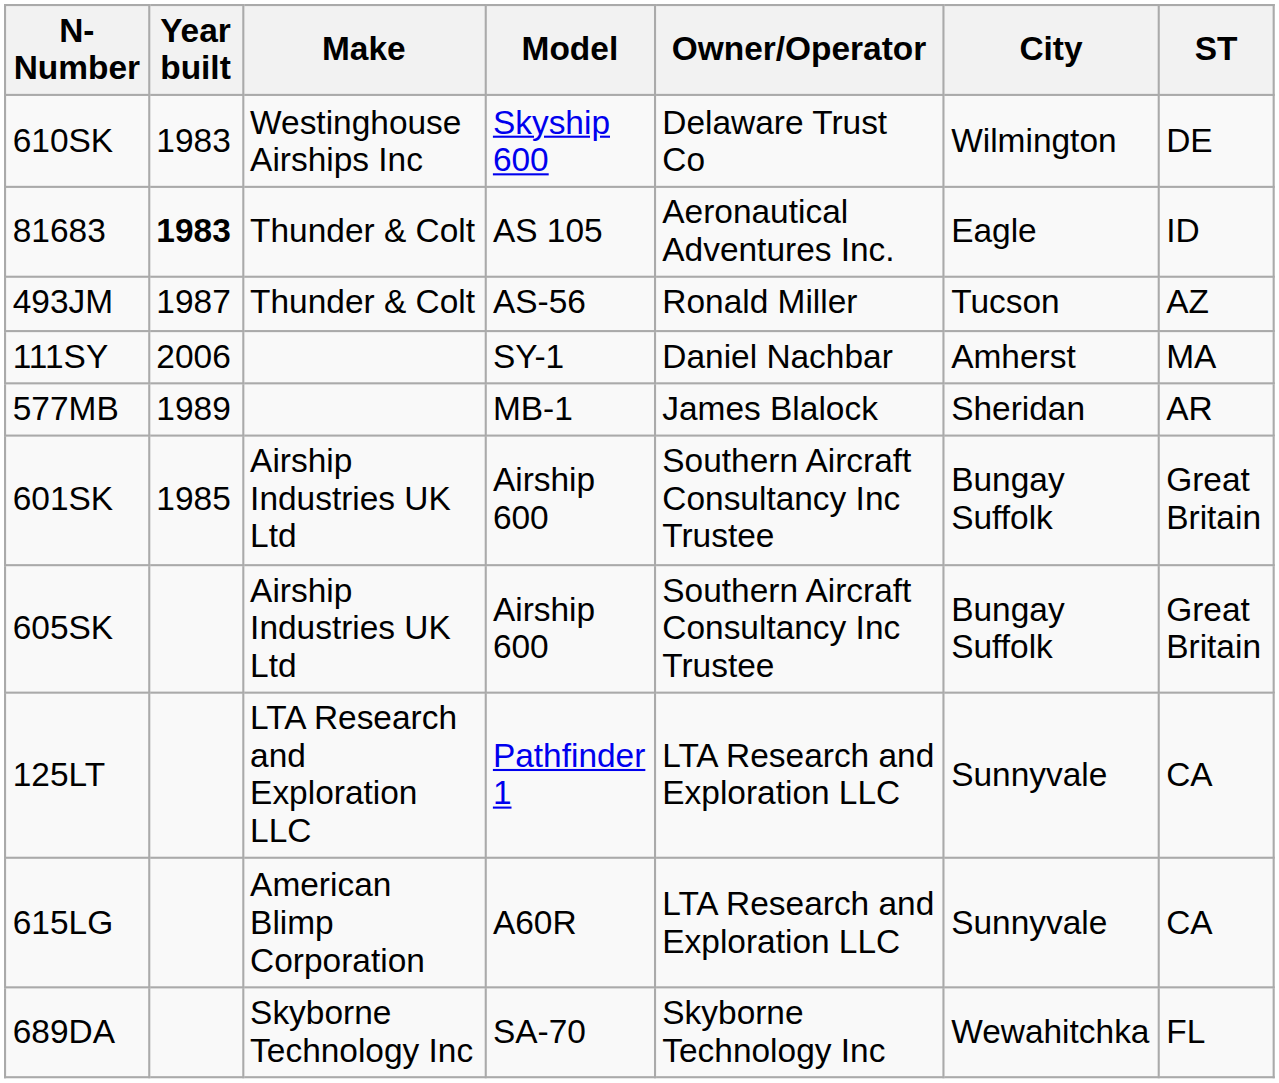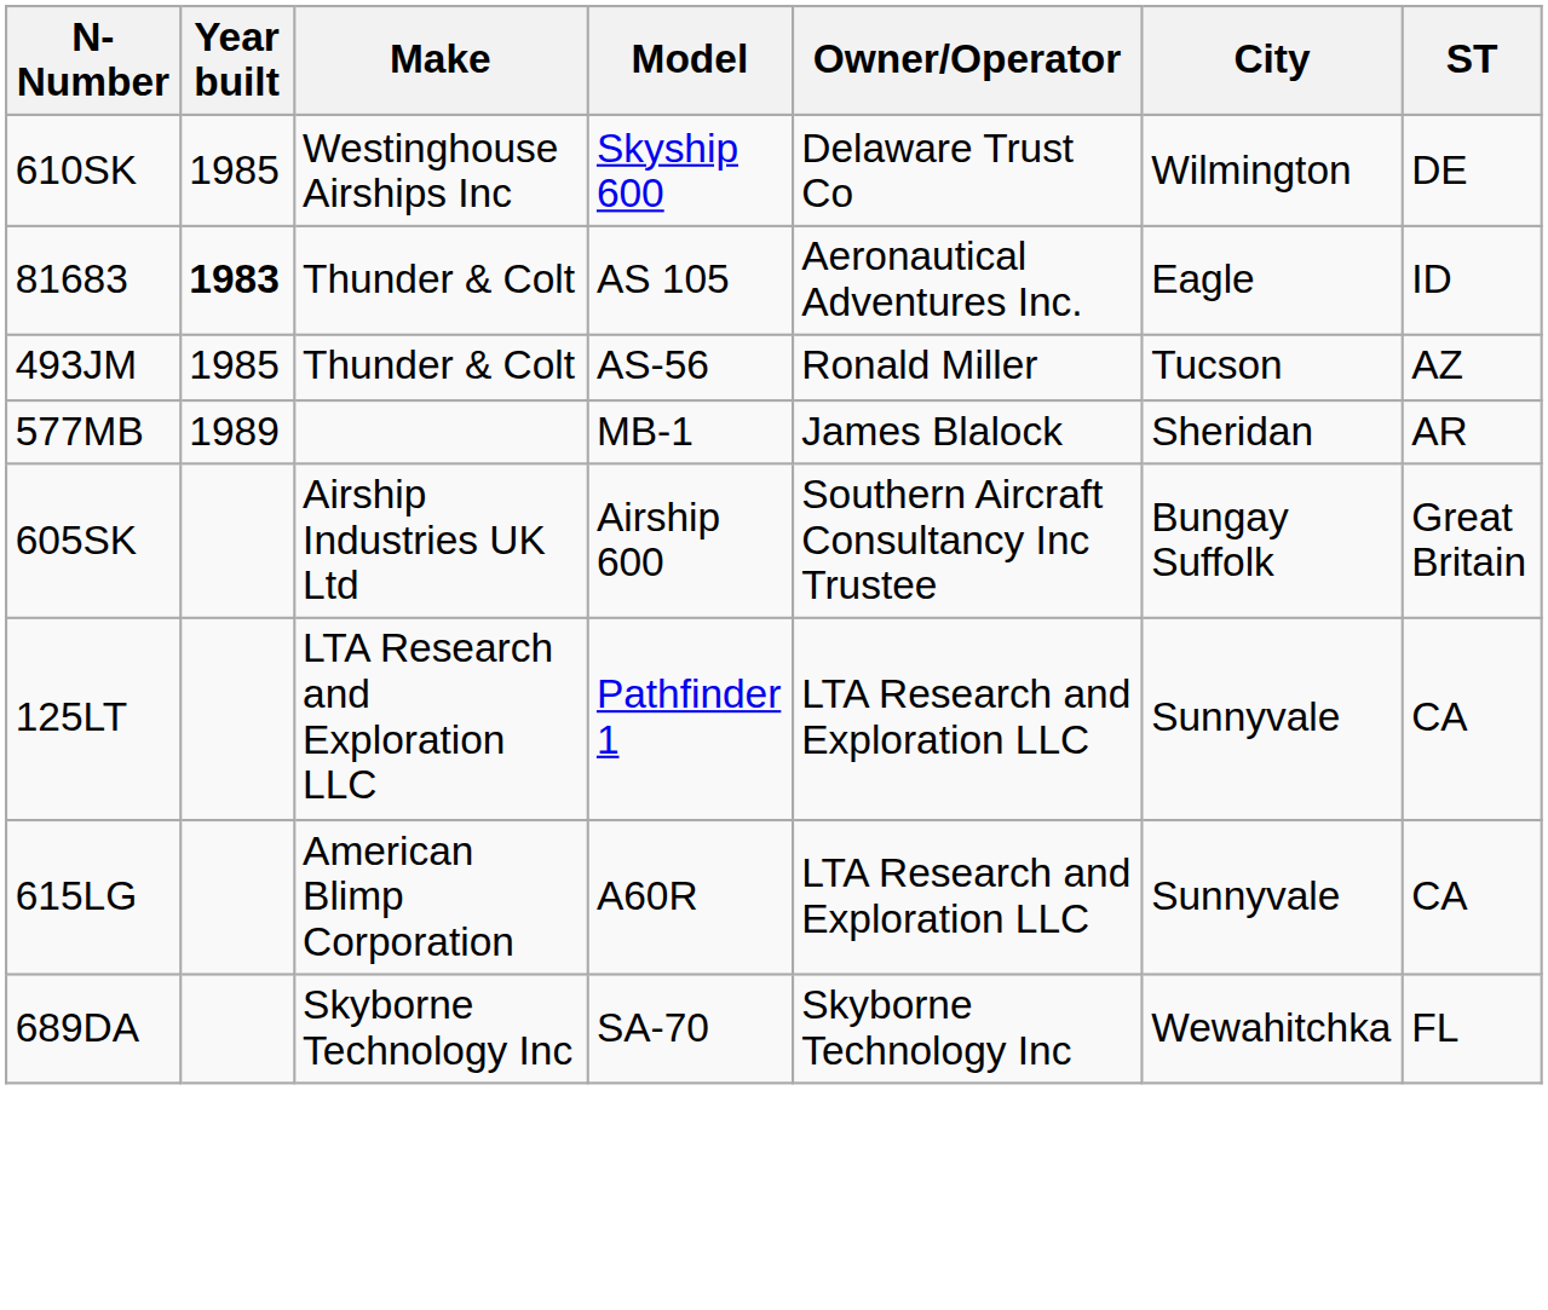610SK | Year built: 1983 -> 1985
493JM | Year built: 1987 -> 1985
- row: 111SY | 2006 | SY-1 | Daniel Nachbar | Amherst | MA
- row: 601SK | 1985 | Airship Industries UK Ltd | Airship 600 | Southern Aircraft Consultancy Inc Trustee | Bungay Suffolk | Great Britain
